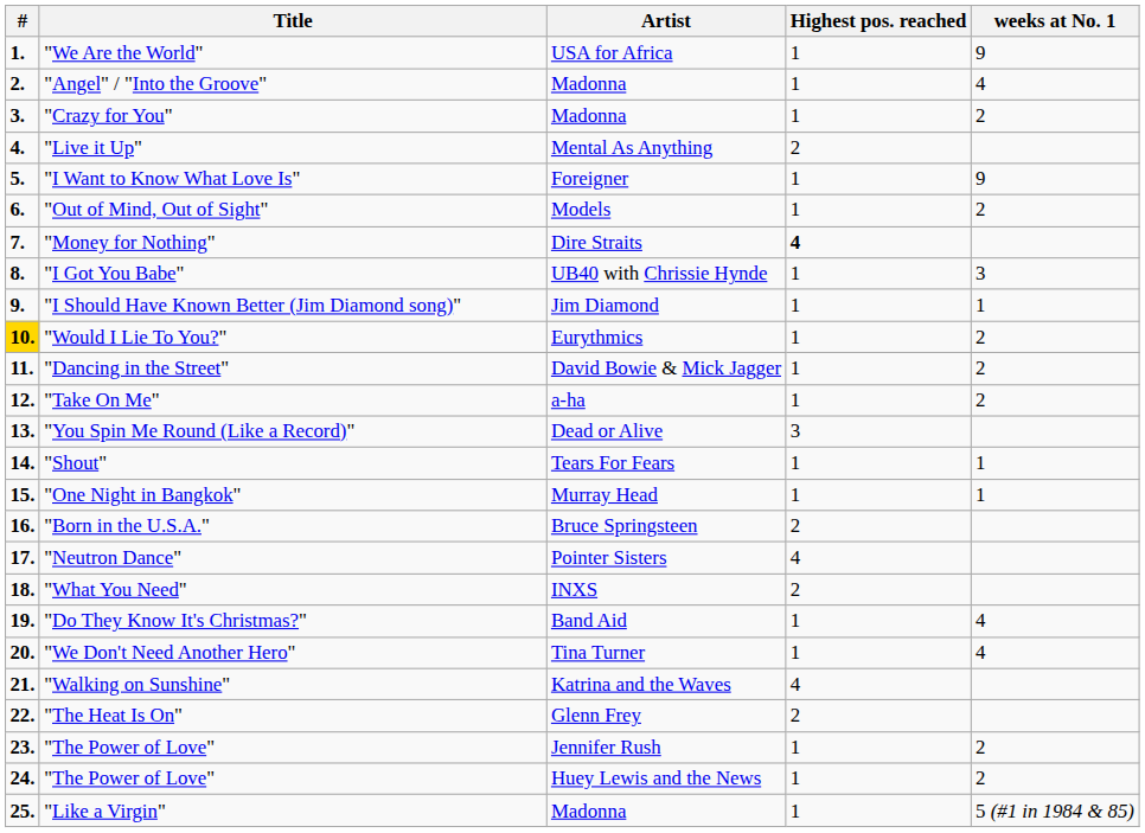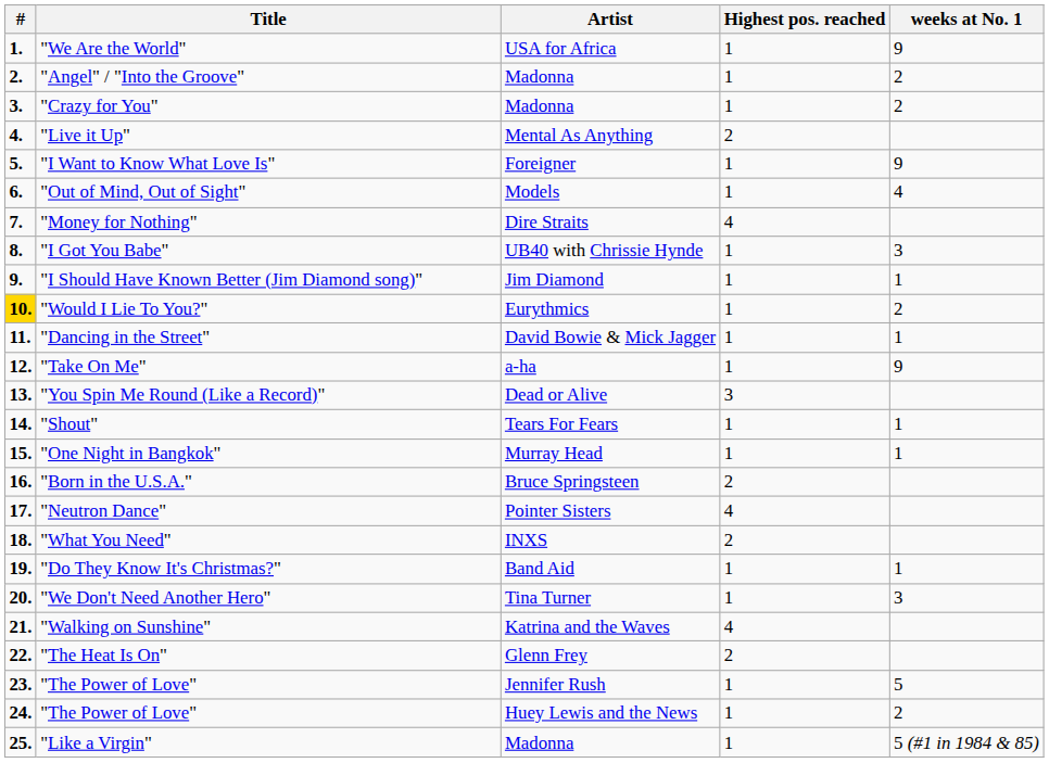"Angel" / "Into the Groove" | weeks at No. 1: 4 -> 2
"Out of Mind, Out of Sight" | weeks at No. 1: 2 -> 4
"Money for Nothing" | Highest pos. reached: bold -> normal
"Dancing in the Street" | weeks at No. 1: 2 -> 1
"Take On Me" | weeks at No. 1: 2 -> 9
"Do They Know It's Christmas?" | weeks at No. 1: 4 -> 1
"We Don't Need Another Hero" | weeks at No. 1: 4 -> 3
"The Power of Love" / Jennifer Rush | weeks at No. 1: 2 -> 5
